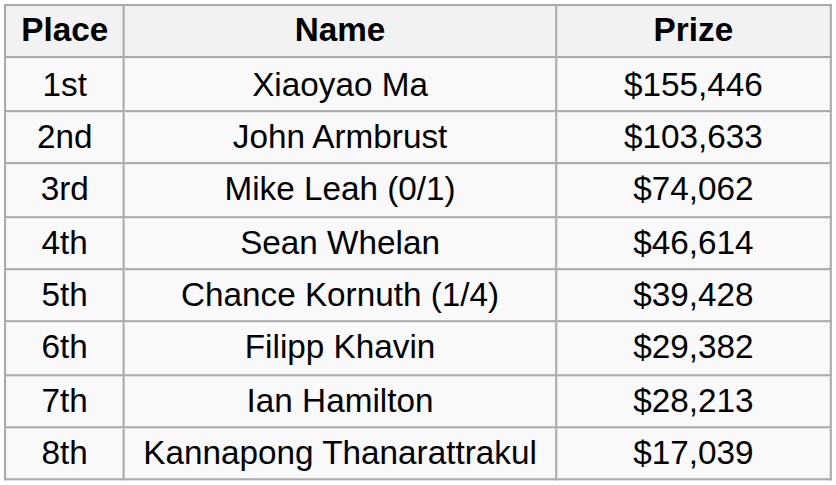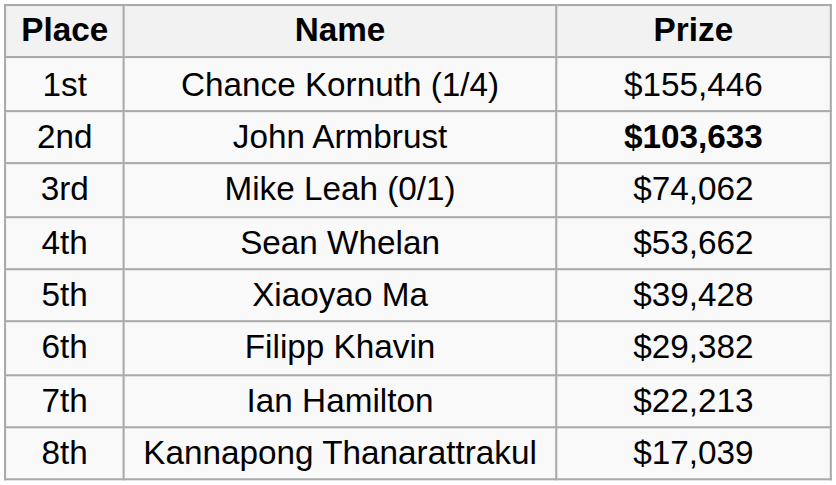1st | Name: Xiaoyao Ma -> Chance Kornuth (1/4)
2nd | Prize: normal -> bold
4th | Prize: $46,614 -> $53,662
5th | Name: Chance Kornuth (1/4) -> Xiaoyao Ma
7th | Prize: $28,213 -> $22,213
